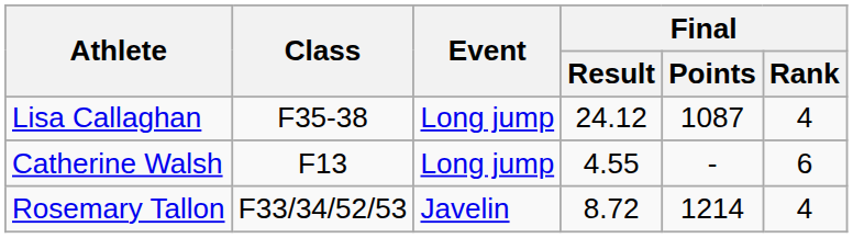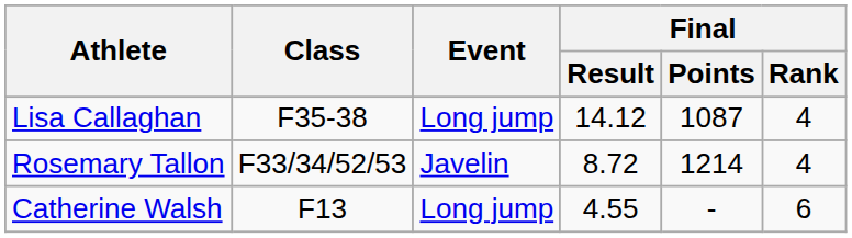Lisa Callaghan | Final / Result: 24.12 -> 14.12
rows swapped: Rosemary Tallon <-> Catherine Walsh
